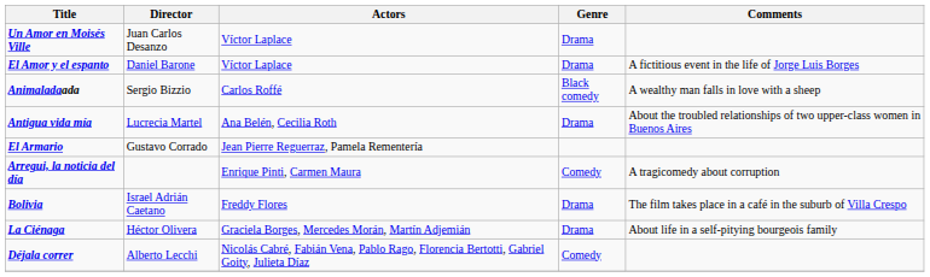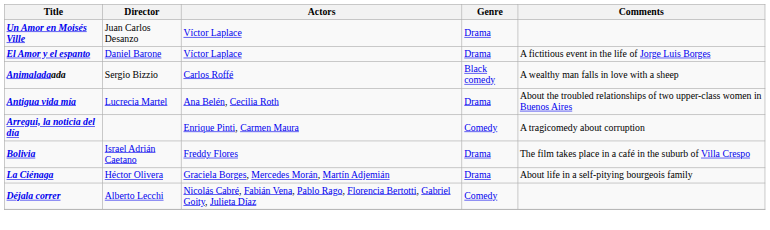- row: El Armario | Gustavo Corrado | Jean Pierre Reguerraz, Pamela Rementería
